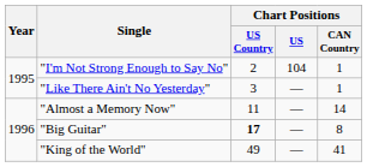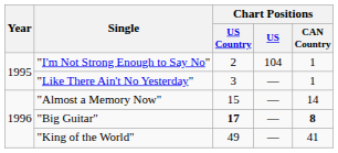"Almost a Memory Now" | Chart Positions / US Country: 11 -> 15
"Big Guitar" | Chart Positions / CAN Country: normal -> bold
